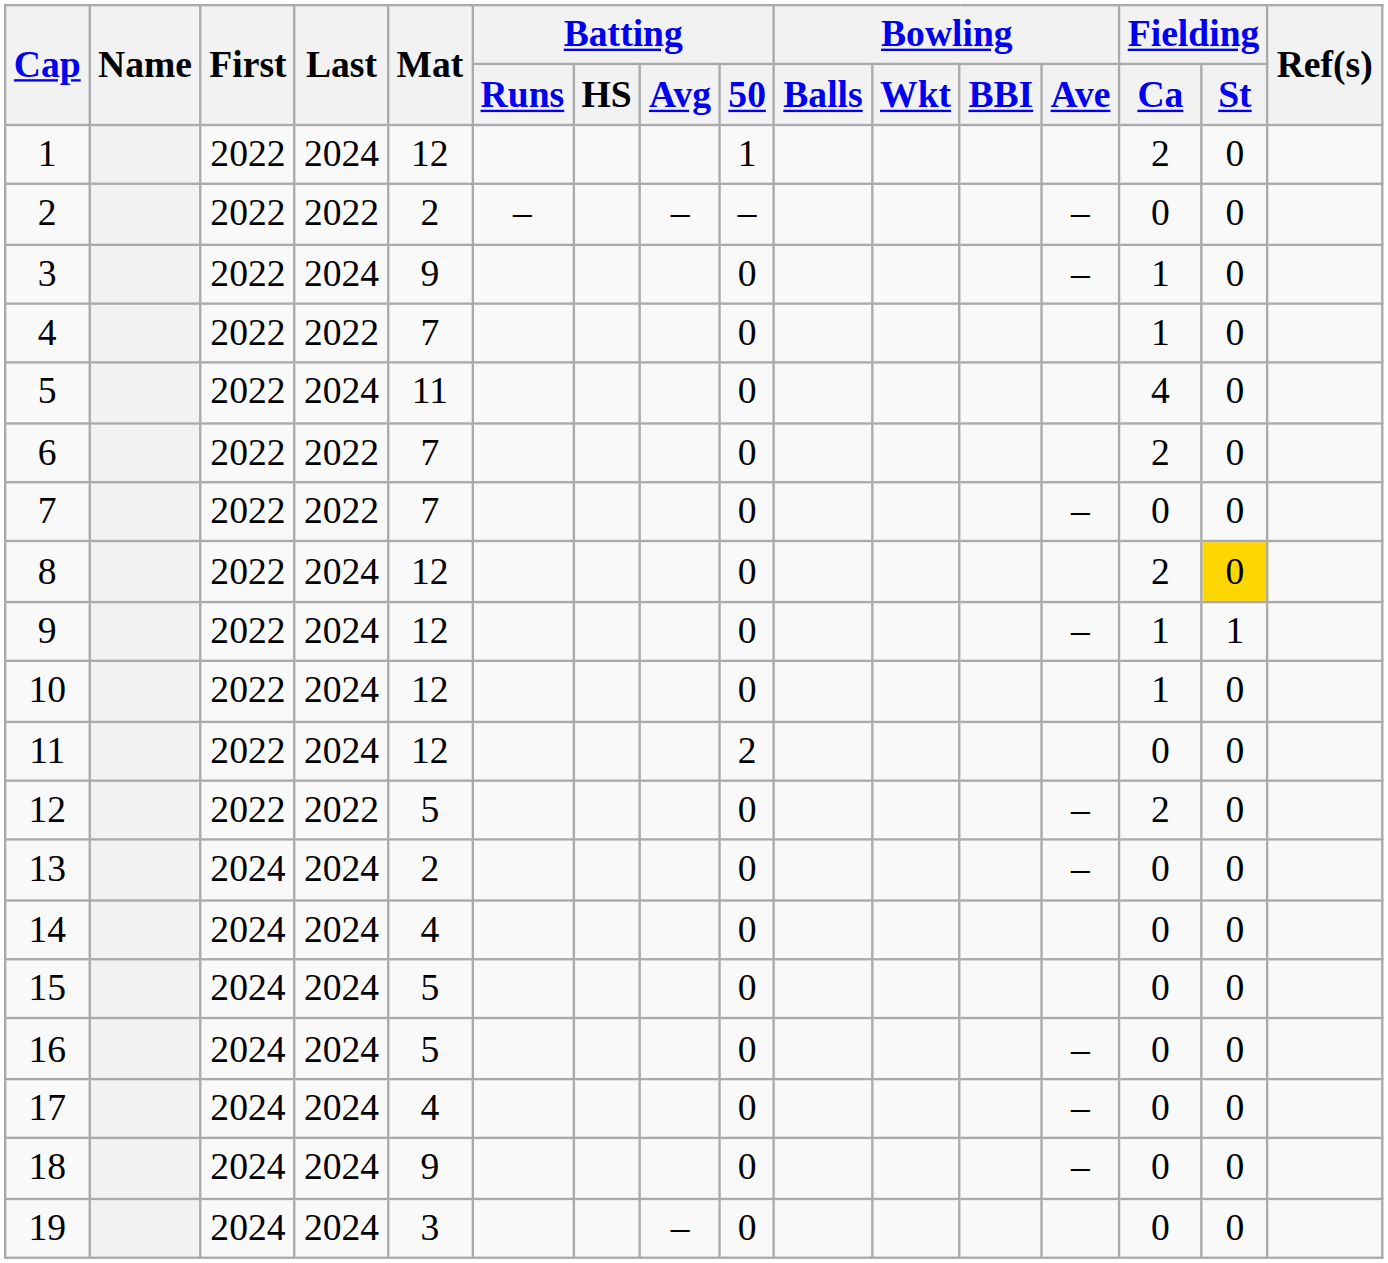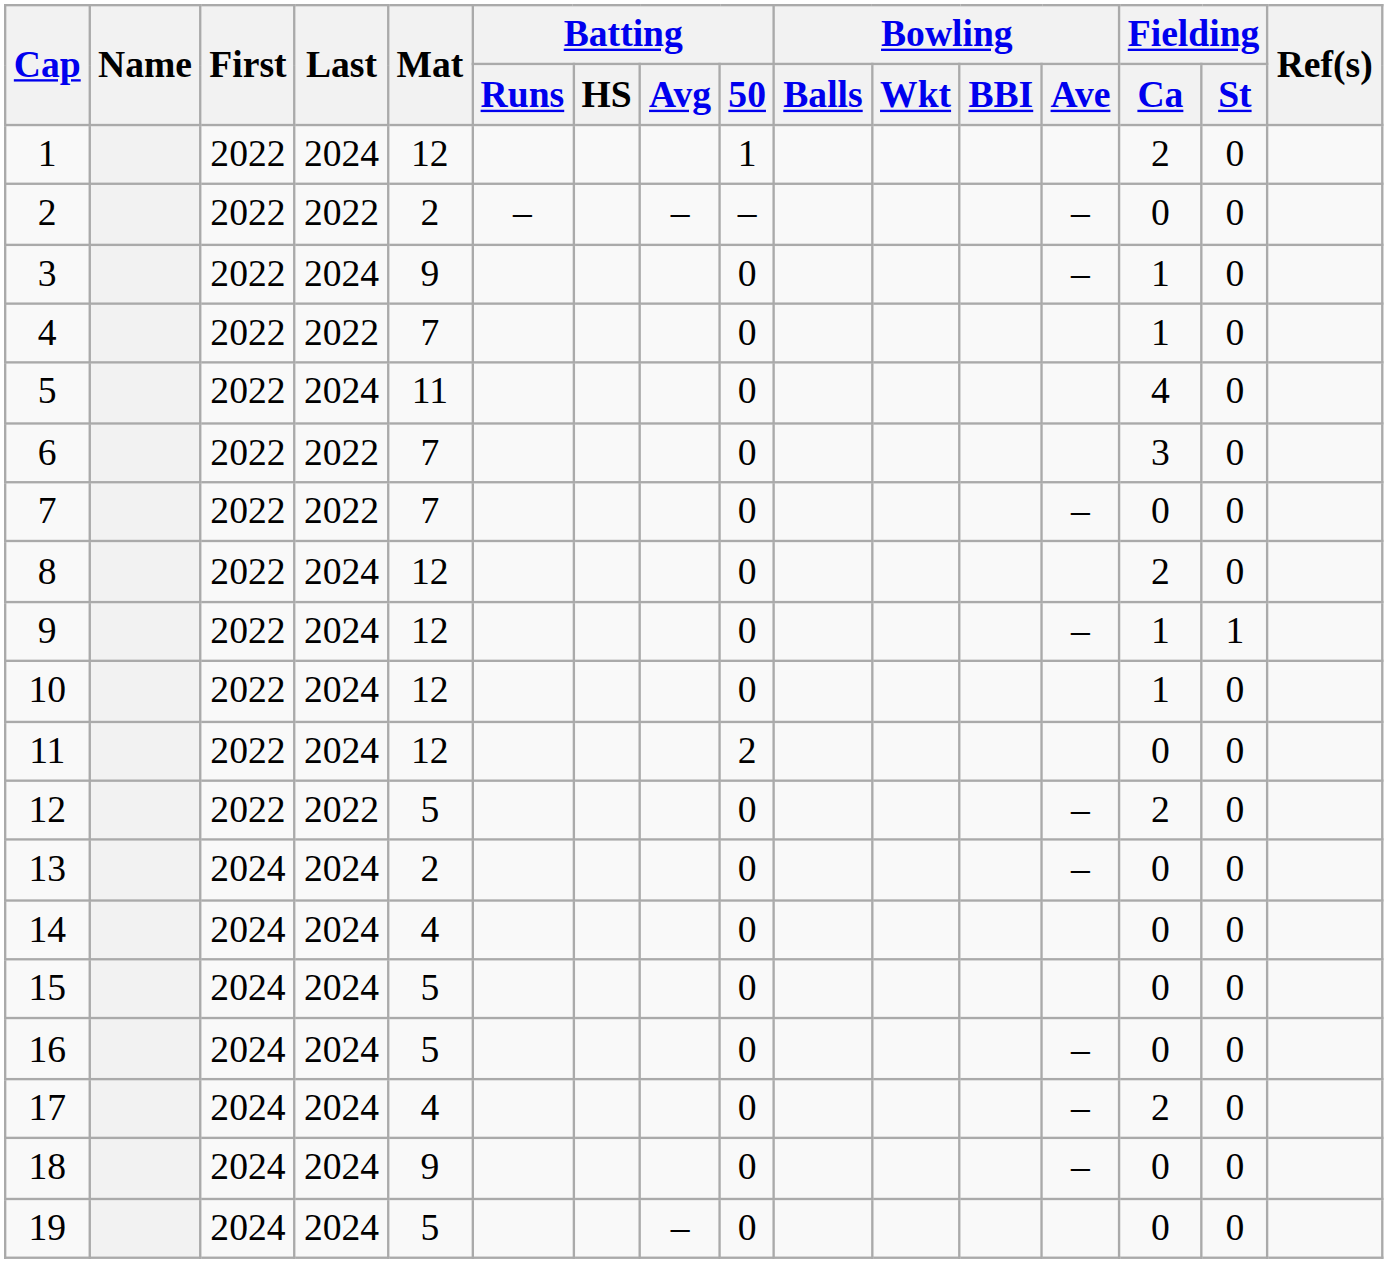6 | Fielding / Ca: 2 -> 3
8 | Fielding / St: gold background -> no background
17 | Fielding / Ca: 0 -> 2
19 | Mat: 3 -> 5
